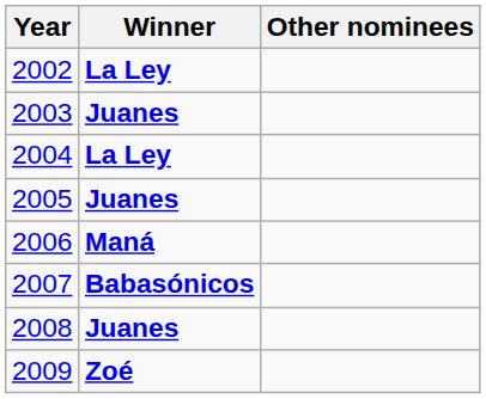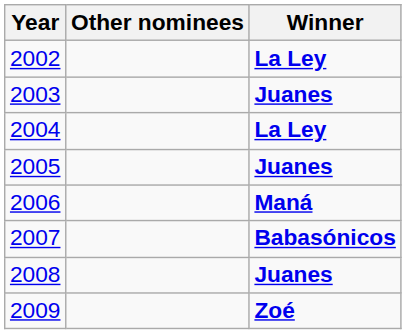columns swapped: Winner <-> Other nominees
